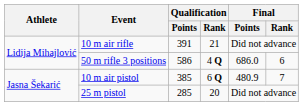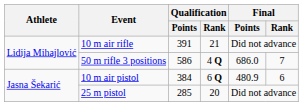50 m rifle 3 positions | Final / Rank: 6 -> 7
10 m air pistol | Qualification / Points: 385 -> 384
10 m air pistol | Final / Rank: 7 -> 6
